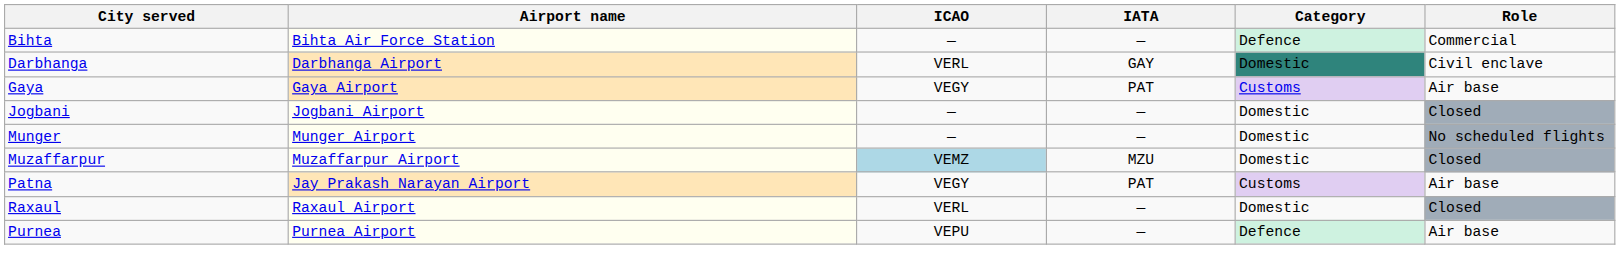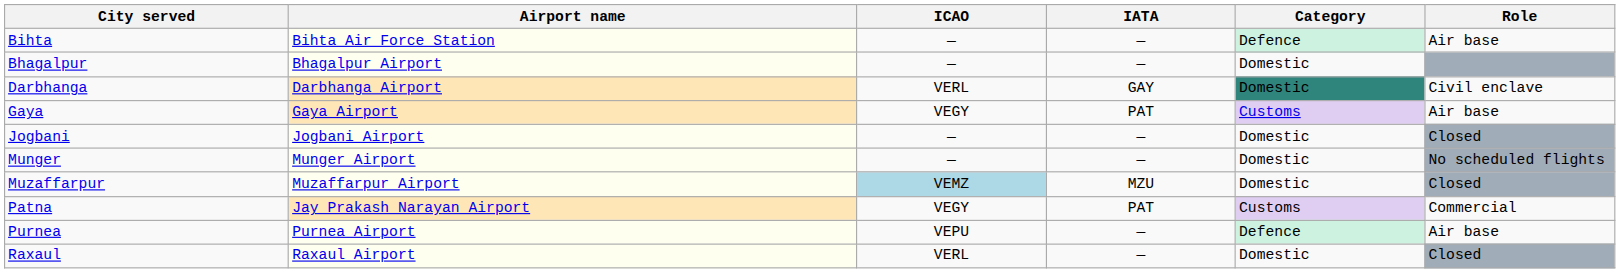Bihta | Role: Commercial -> Air base
+ row: Bhagalpur | Bhagalpur Airport | — | — | Domestic
Patna | Role: Air base -> Commercial
rows swapped: Purnea <-> Raxaul
